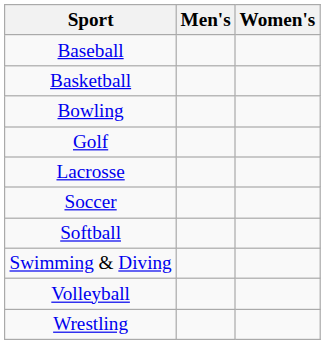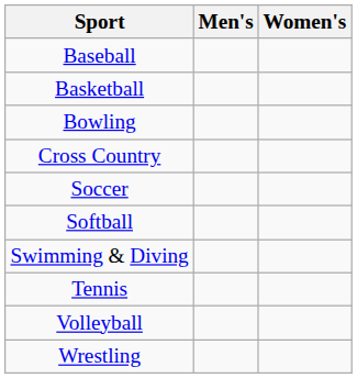+ row: Cross Country
- row: Golf
- row: Lacrosse
+ row: Tennis
